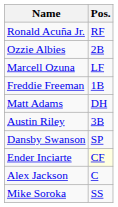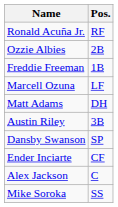rows swapped: Freddie Freeman <-> Marcell Ozuna
Ender Inciarte | Pos.: lightyellow background -> no background
